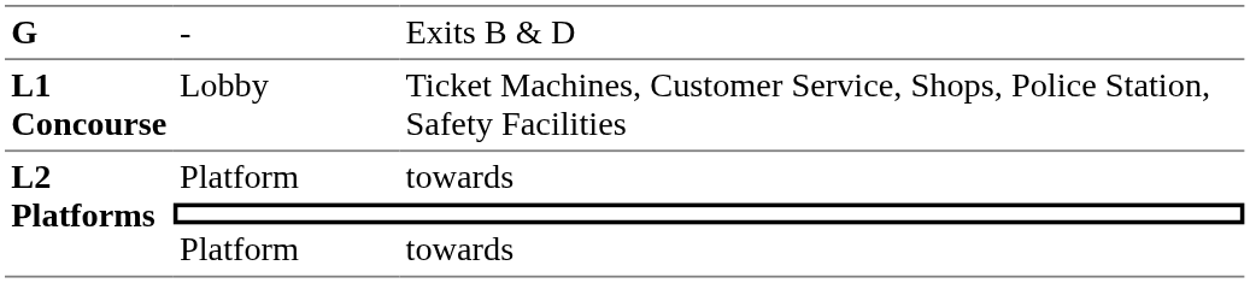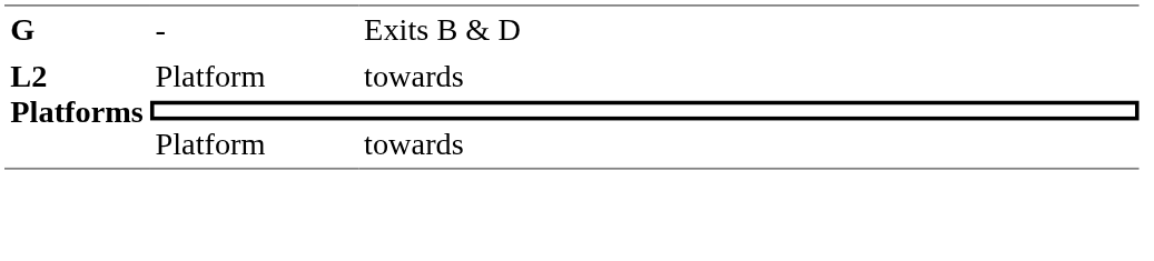- row: L1 Concourse | Lobby | Ticket Machines, Customer Service, Shops, Police Station, Safety Facilities
